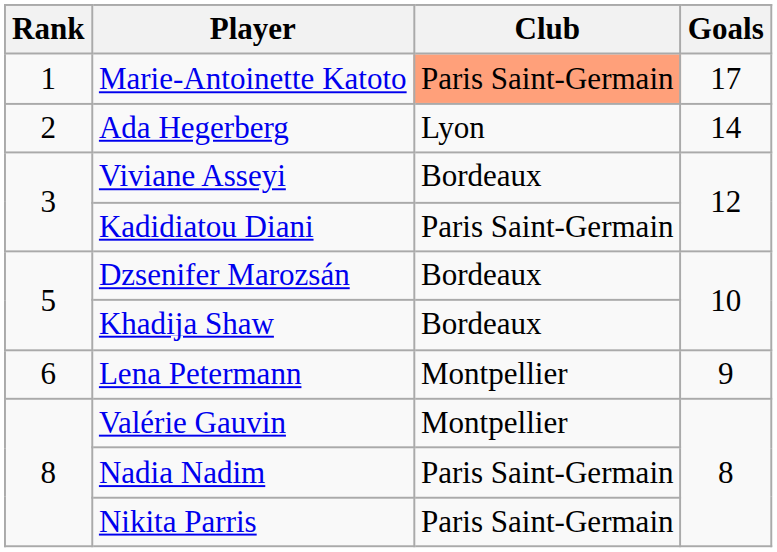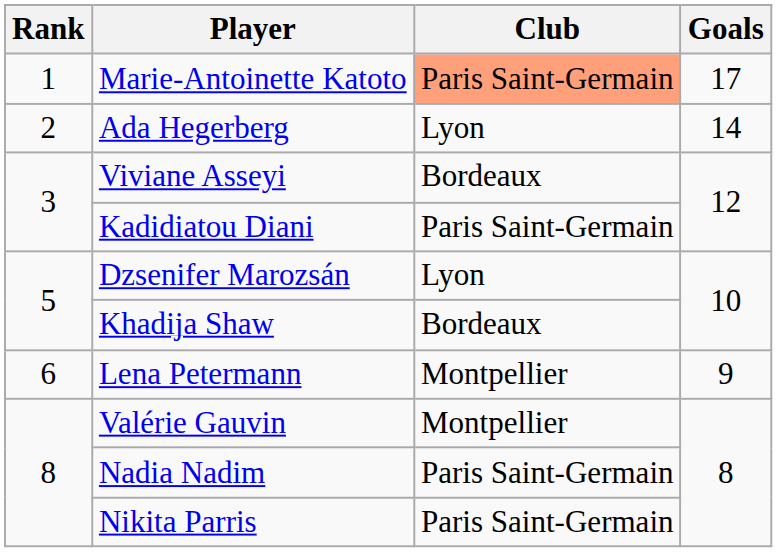Dzsenifer Marozsán | Club: Bordeaux -> Lyon
